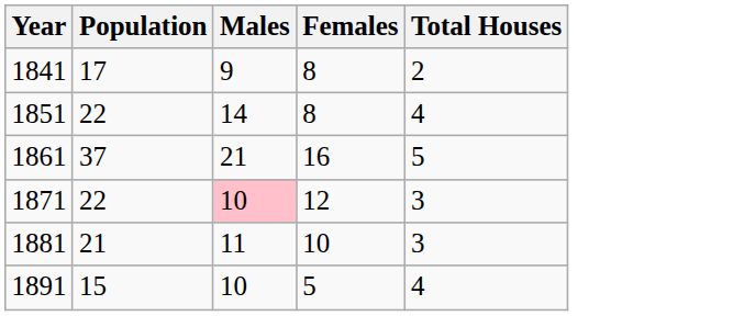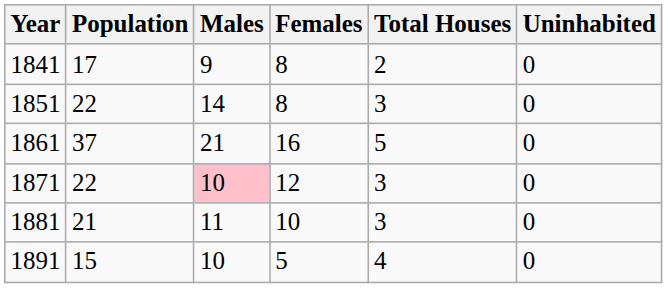+ column: Uninhabited | 0 | 0 | 0 | 0 | 0 | 0
1851 | Total Houses: 4 -> 3
